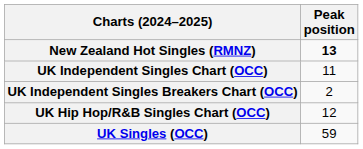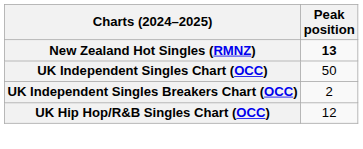UK Independent Singles Chart (OCC) | Peak position: 11 -> 50
- row: UK Singles (OCC) | 59
